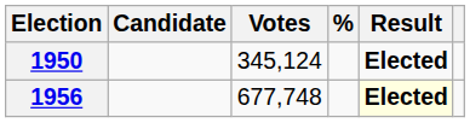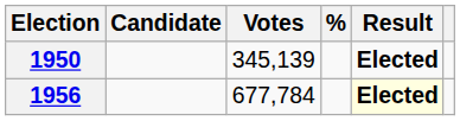1950 | Votes: 345,124 -> 345,139
1956 | Votes: 677,748 -> 677,784
